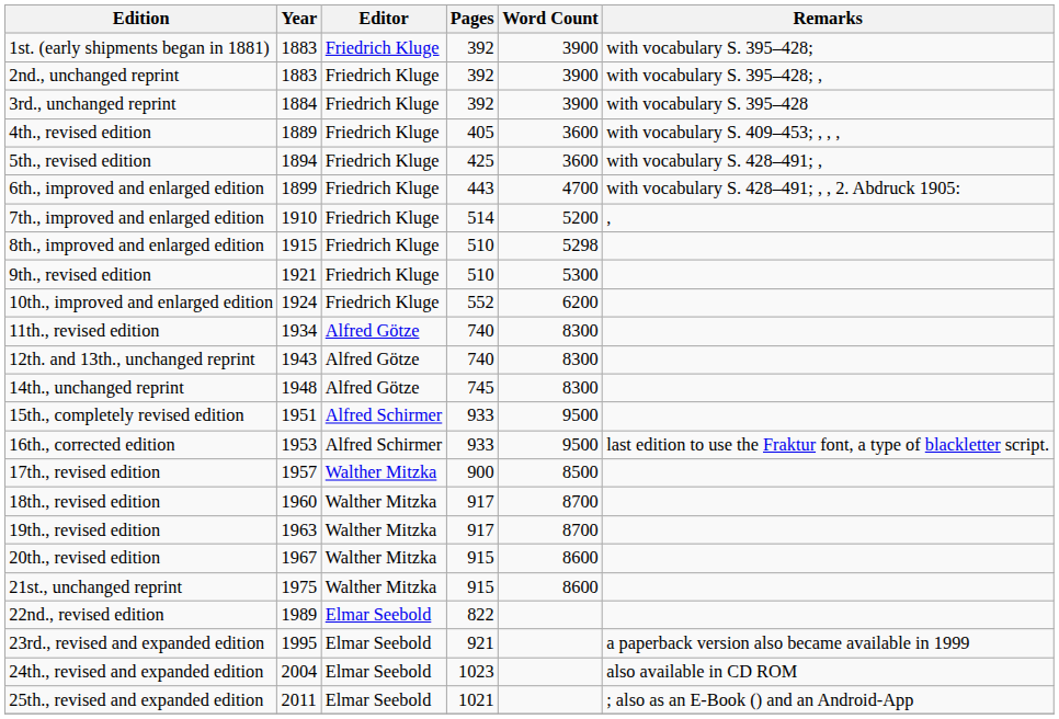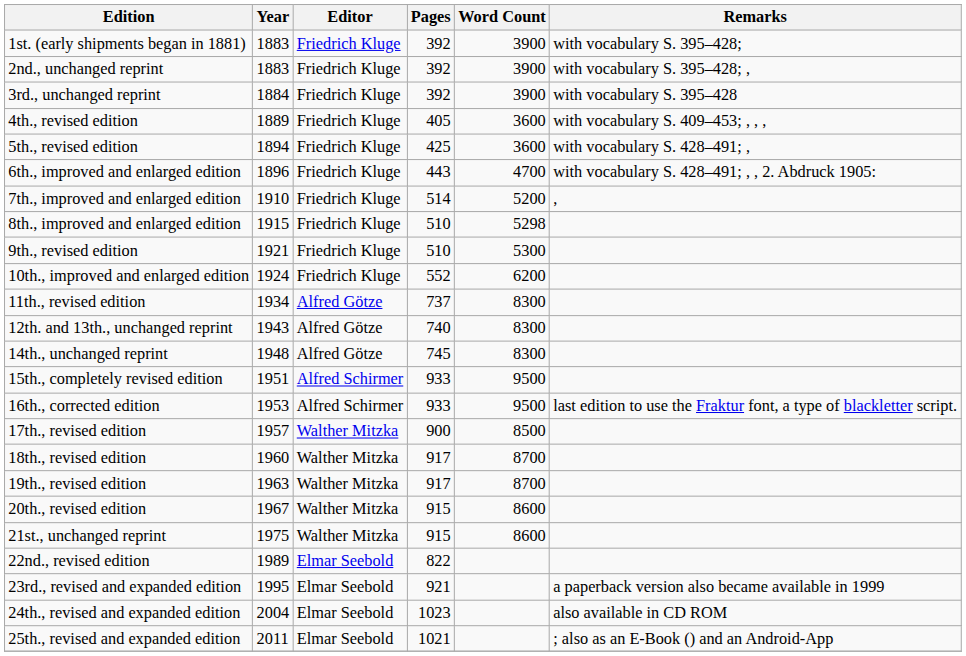6th., improved and enlarged edition | Year: 1899 -> 1896
11th., revised edition | Pages: 740 -> 737
